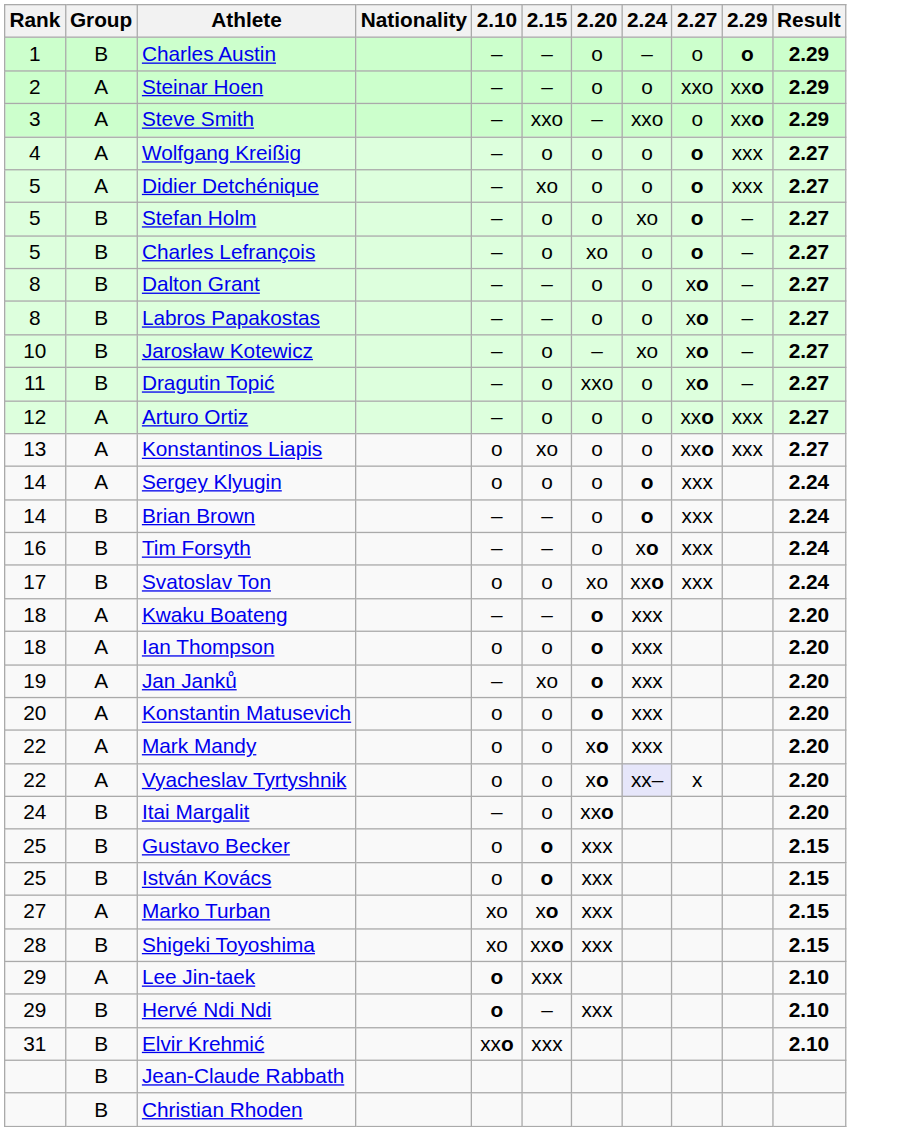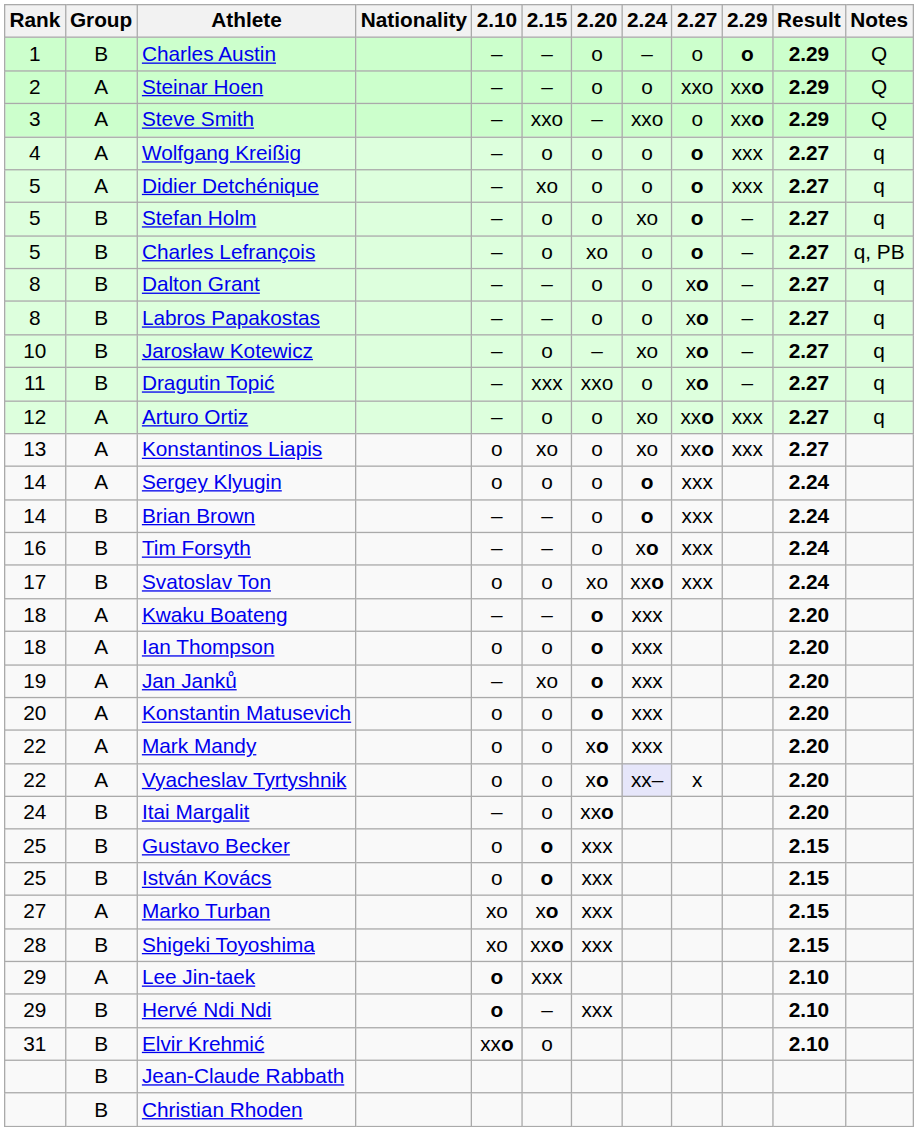+ column: Notes | Q | Q | Q | q | q | q | q, PB | q | q | q | q | q
Dragutin Topić | 2.15: o -> xxx
Arturo Ortiz | 2.24: o -> xo
Konstantinos Liapis | 2.24: o -> xo
Elvir Krehmić | 2.15: xxx -> o
